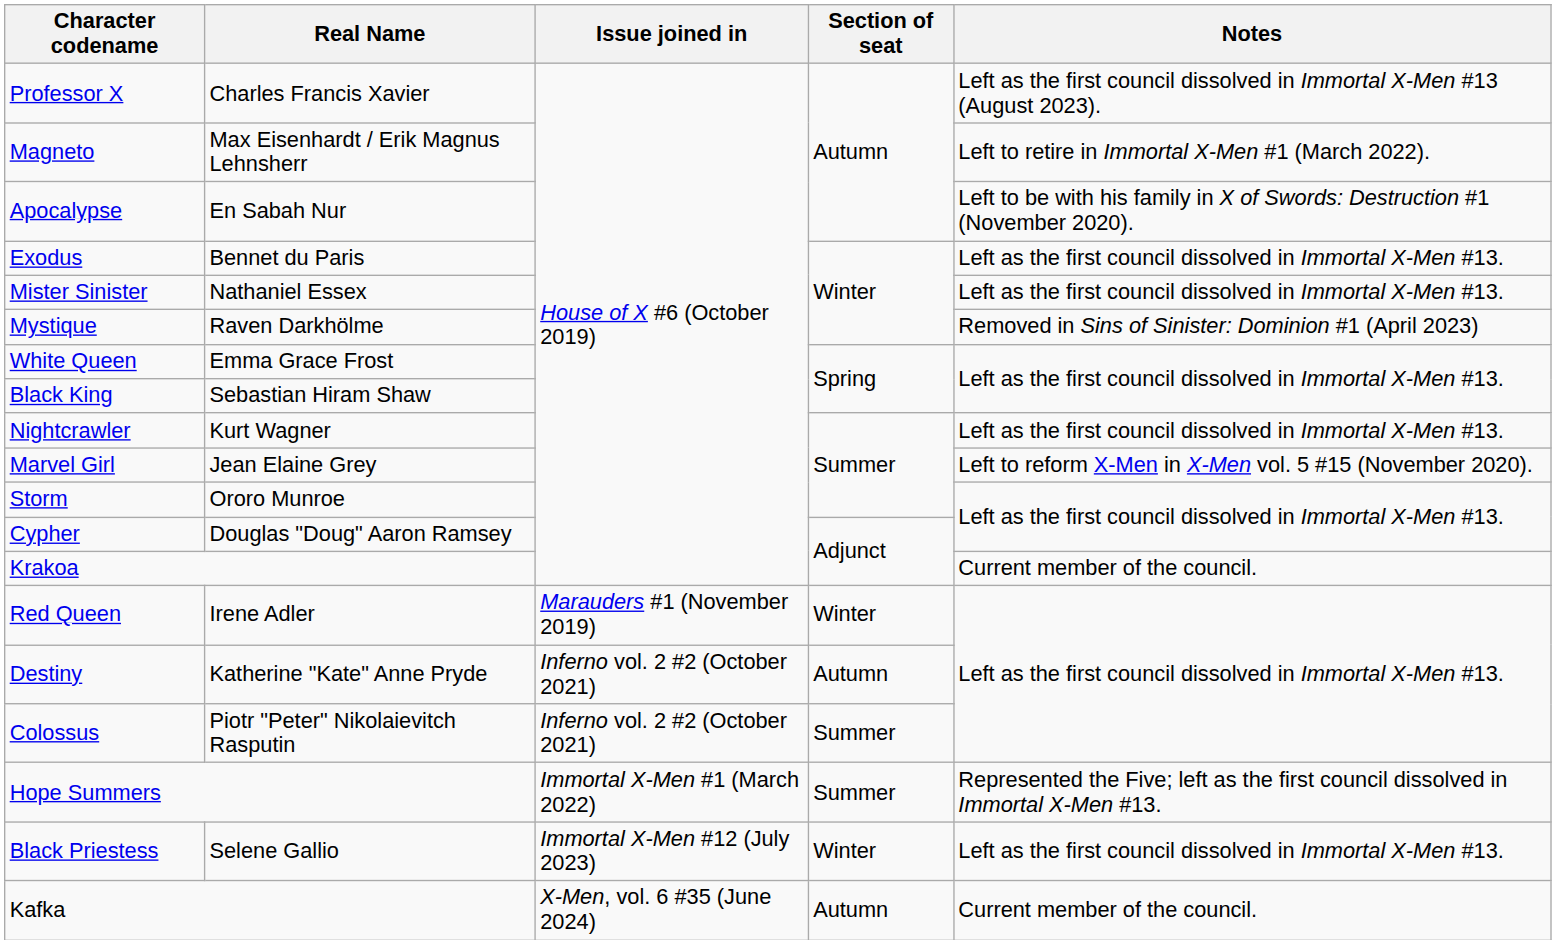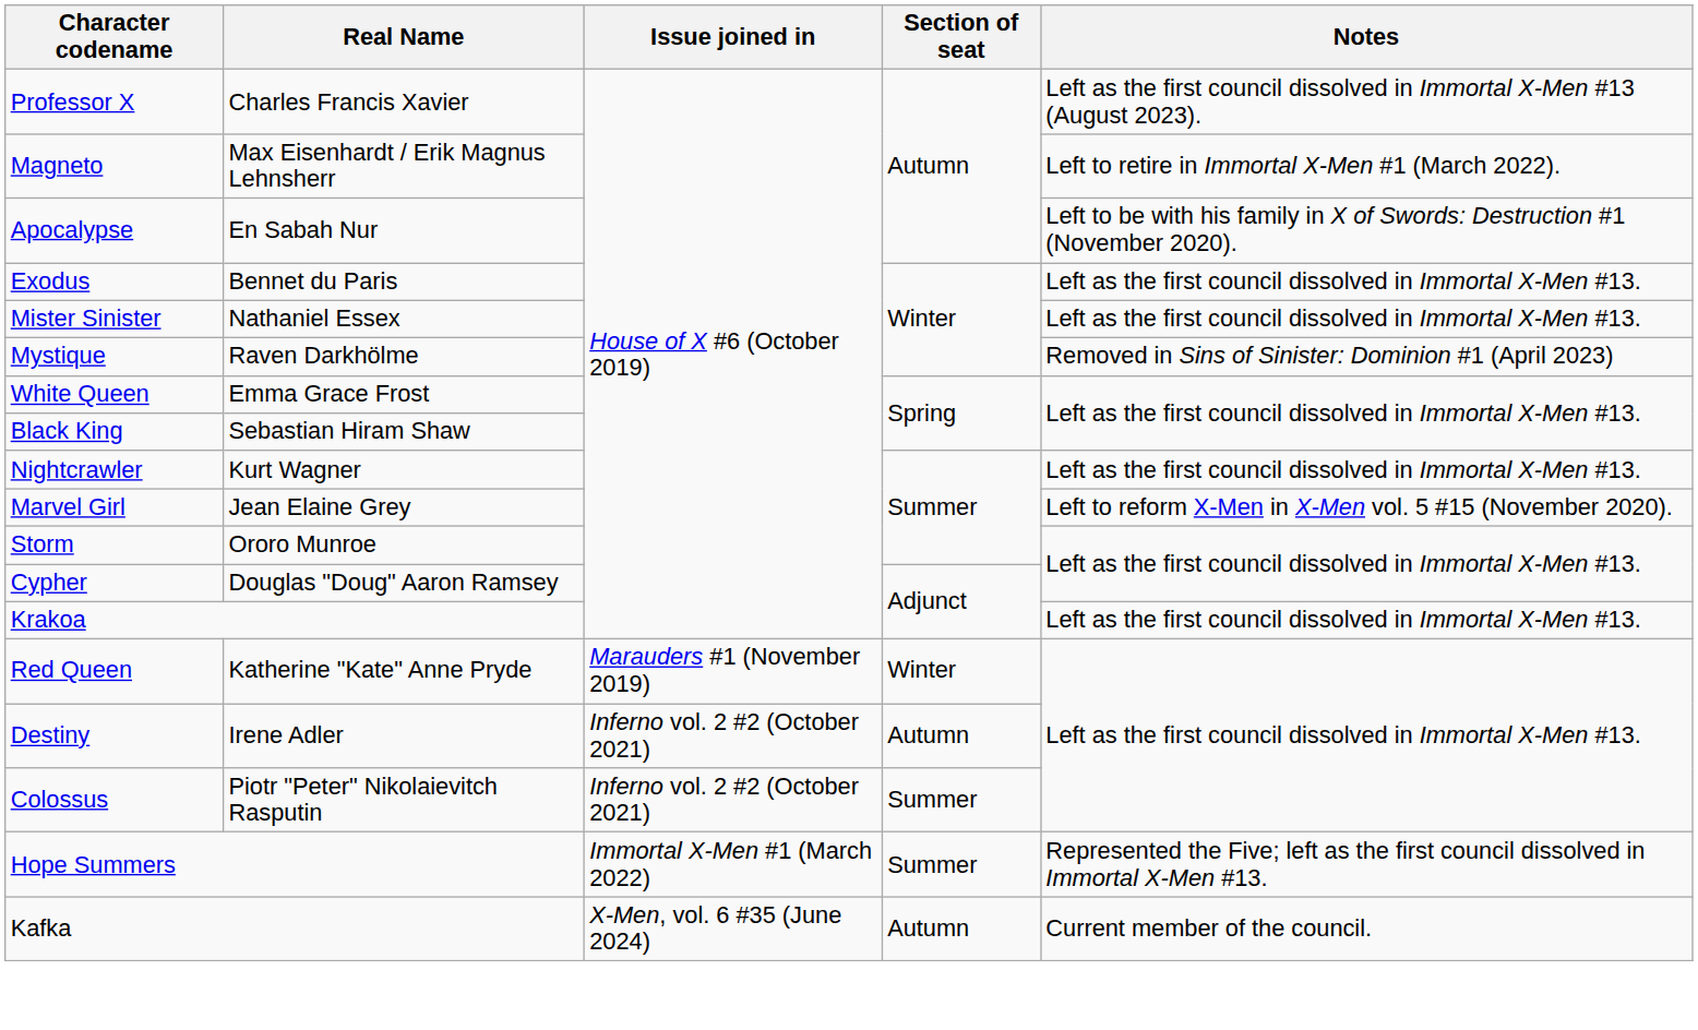Krakoa | Notes: Current member of the council. -> Left as the first council dissolved in Immortal X-Men #13.
Red Queen | Real Name: Irene Adler -> Katherine "Kate" Anne Pryde
Destiny | Real Name: Katherine "Kate" Anne Pryde -> Irene Adler
- row: Black Priestess | Selene Gallio | Immortal X-Men #12 (July 2023) | Winter | Left as the first council dissolved in Immortal X-Men #13.
